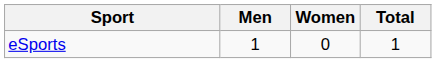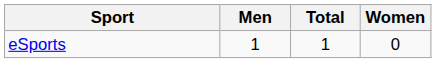columns swapped: Women <-> Total
